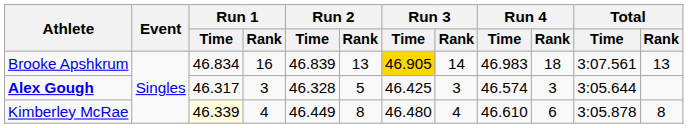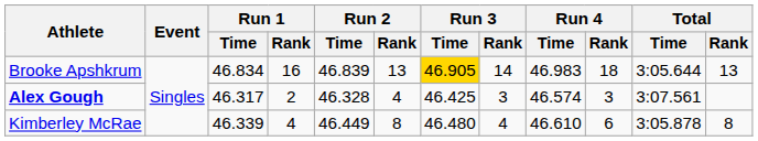Brooke Apshkrum | Total / Time: 3:07.561 -> 3:05.644
Alex Gough | Run 1 / Rank: 3 -> 2
Alex Gough | Run 2 / Rank: 5 -> 4
Alex Gough | Total / Time: 3:05.644 -> 3:07.561
Kimberley McRae | Run 1 / Time: lightyellow background -> no background
